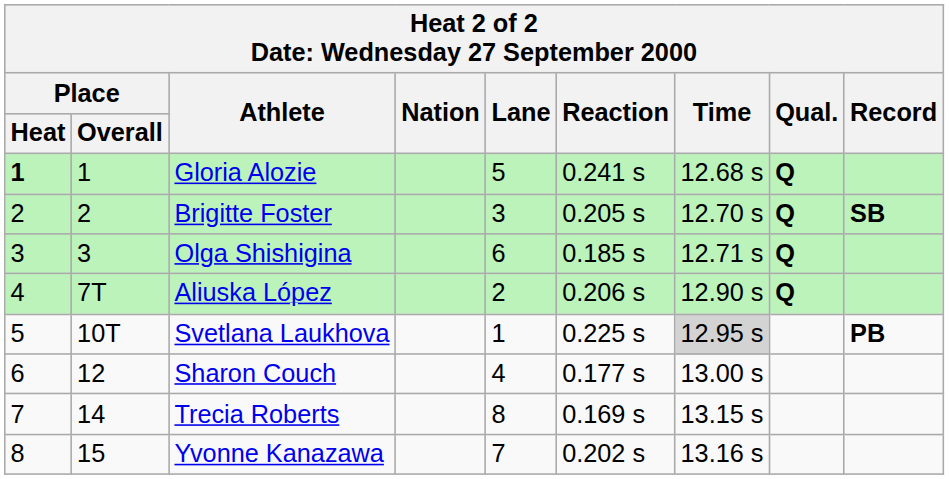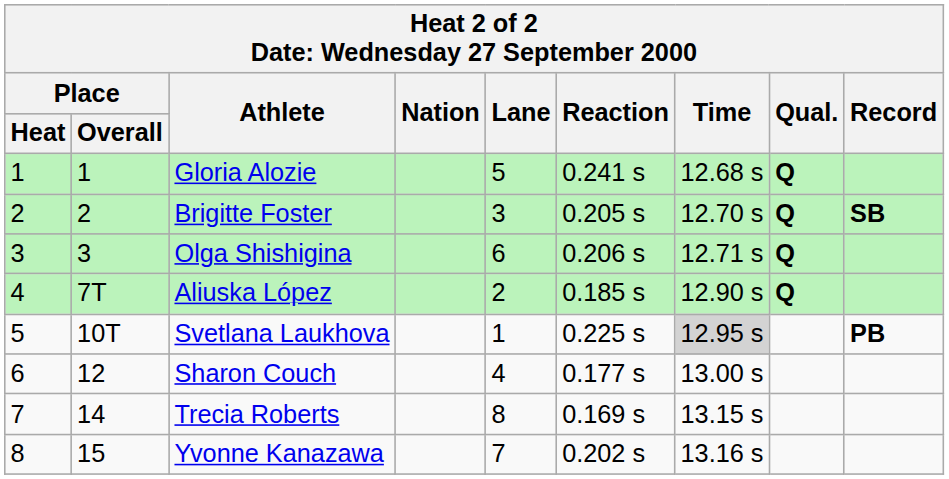Gloria Alozie | Place / Heat: bold -> normal
Olga Shishigina | Reaction: 0.185 s -> 0.206 s
Aliuska López | Reaction: 0.206 s -> 0.185 s
